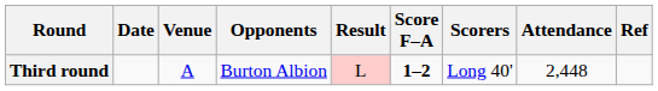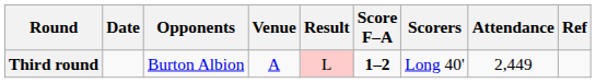columns swapped: Opponents <-> Venue
Third round | Attendance: 2,448 -> 2,449
